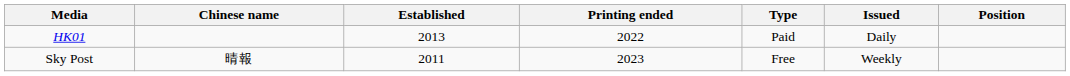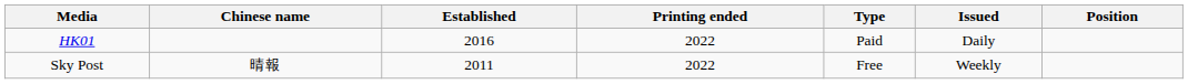HK01 | Established: 2013 -> 2016
Sky Post | Printing ended: 2023 -> 2022
